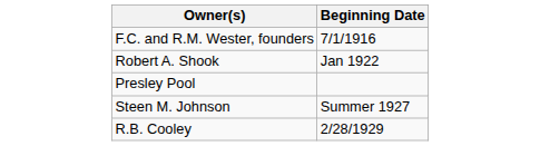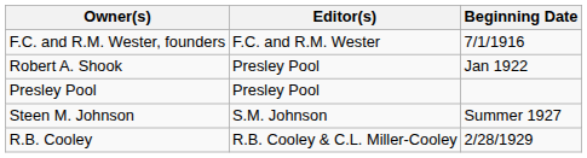+ column: Editor(s) | F.C. and R.M. Wester | Presley Pool | Presley Pool | S.M. Johnson | R.B. Cooley & C.L. Miller-Cooley
